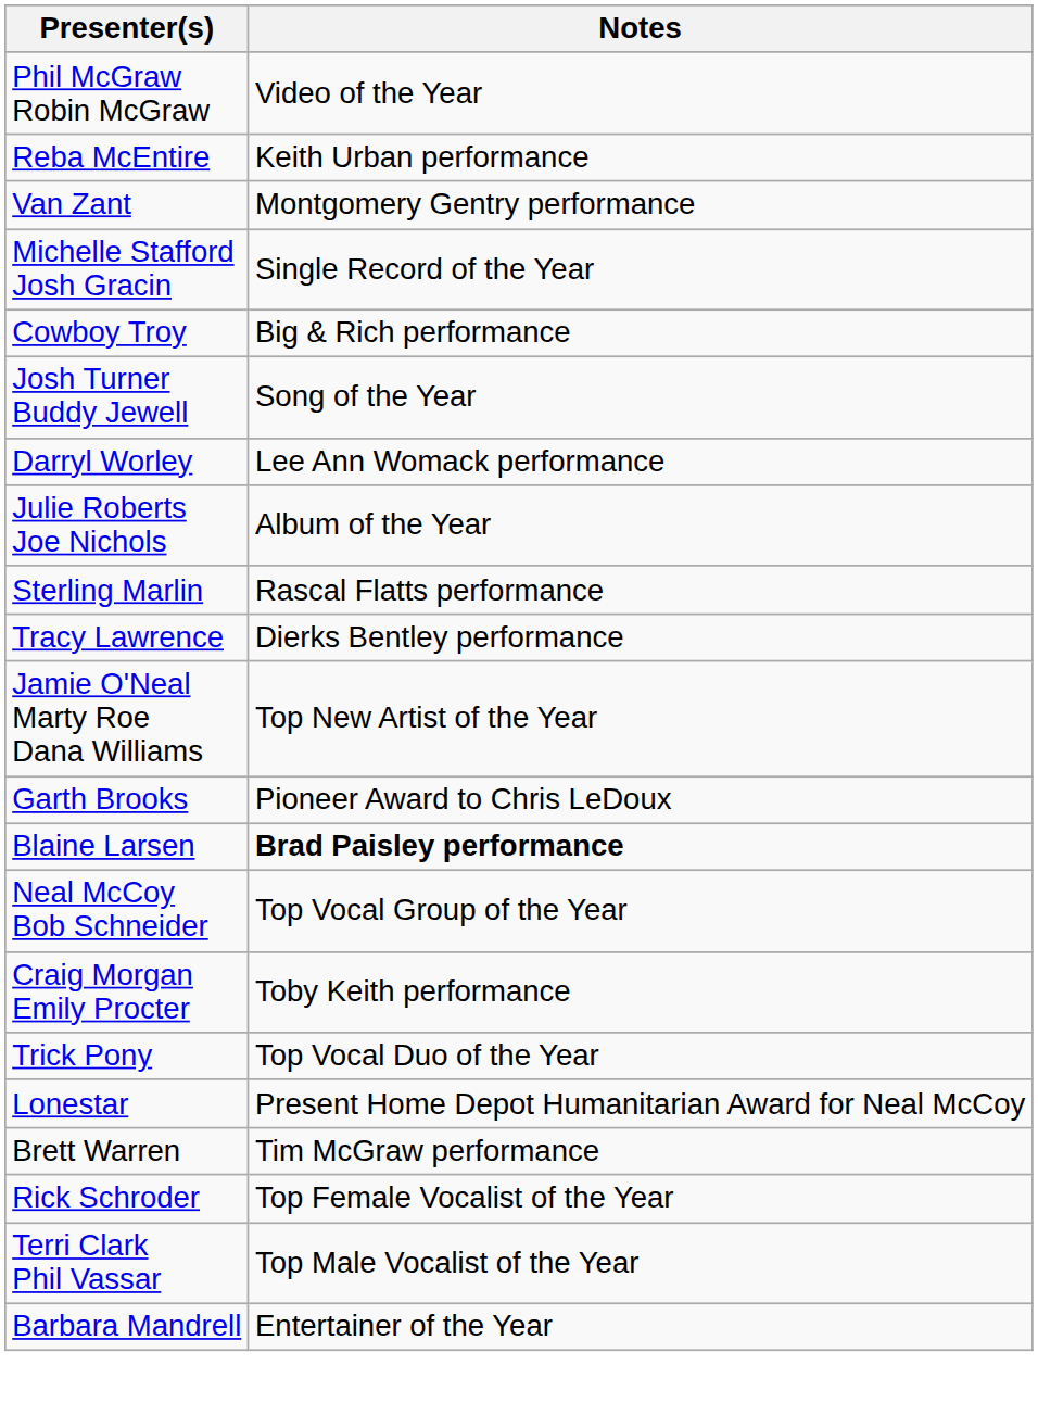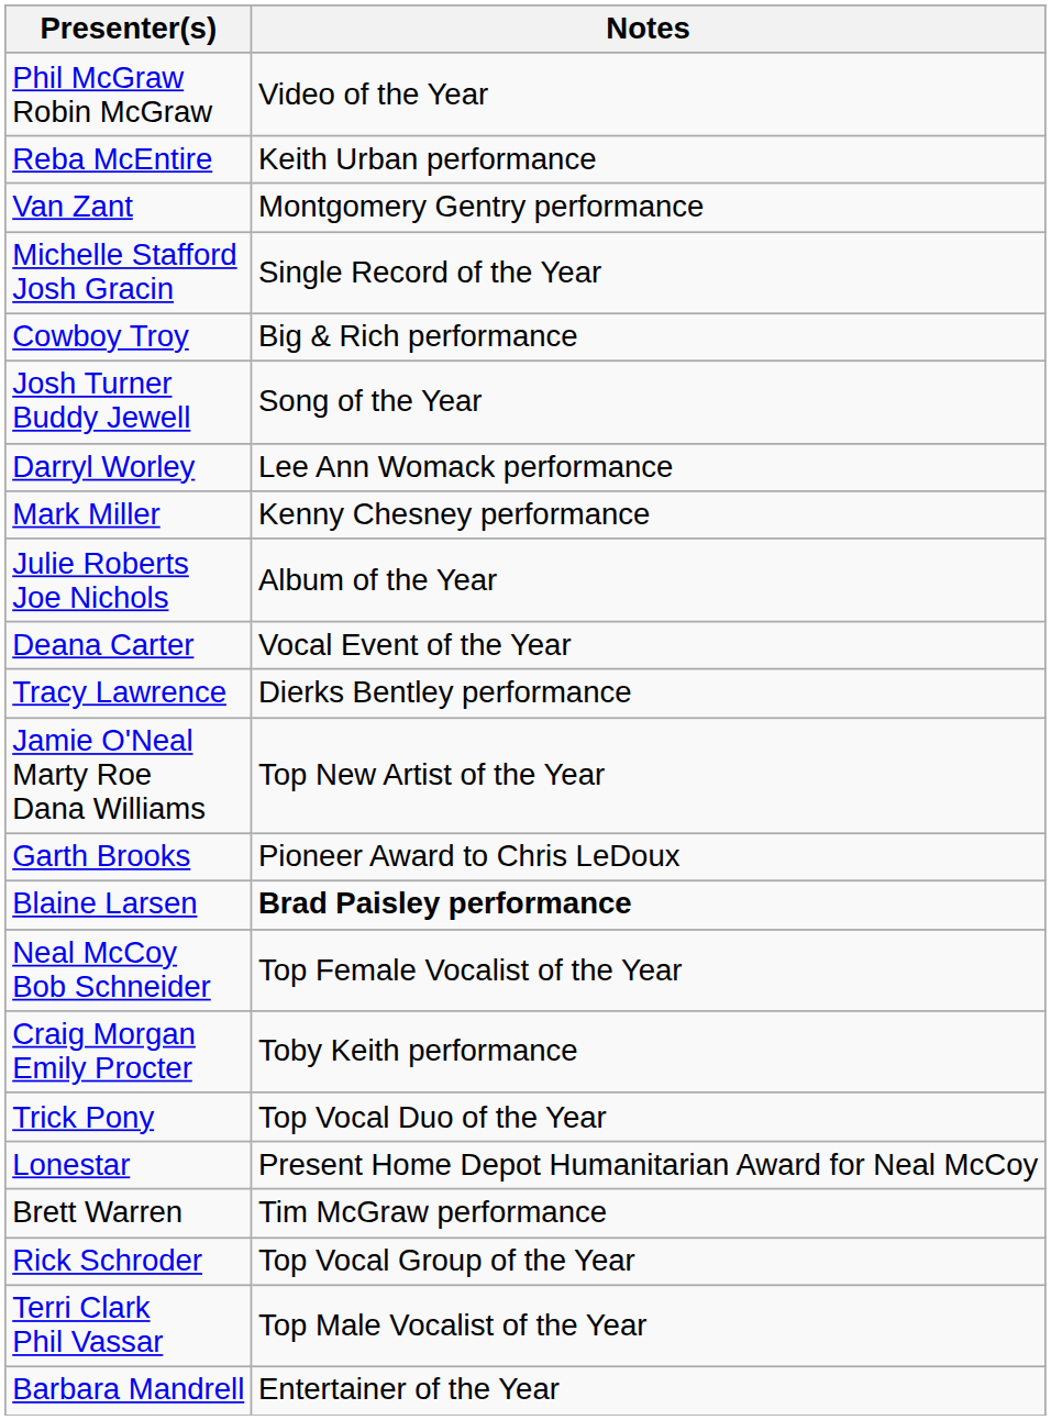+ row: Mark Miller | Kenny Chesney performance
- row: Sterling Marlin | Rascal Flatts performance
+ row: Deana Carter | Vocal Event of the Year
Neal McCoy Bob Schneider | Notes: Top Vocal Group of the Year -> Top Female Vocalist of the Year
Rick Schroder | Notes: Top Female Vocalist of the Year -> Top Vocal Group of the Year
